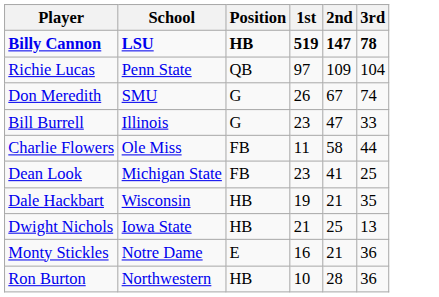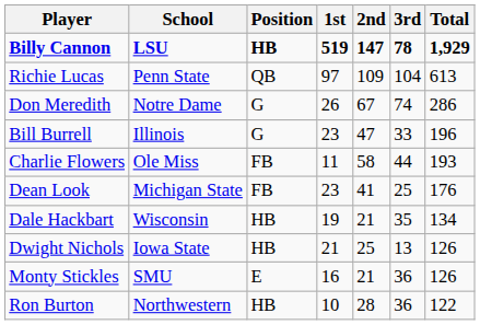+ column: Total | 1,929 | 613 | 286 | 196 | 193 | 176 | 134 | 126 | 126 | 122
Don Meredith | School: SMU -> Notre Dame
Monty Stickles | School: Notre Dame -> SMU
